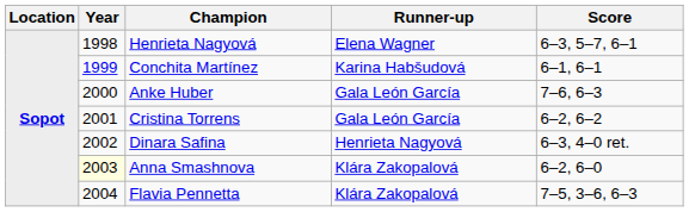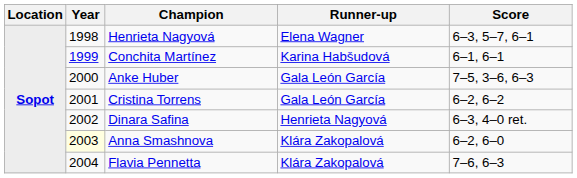Anke Huber | Score: 7–6, 6–3 -> 7–5, 3–6, 6–3
Flavia Pennetta | Score: 7–5, 3–6, 6–3 -> 7–6, 6–3
